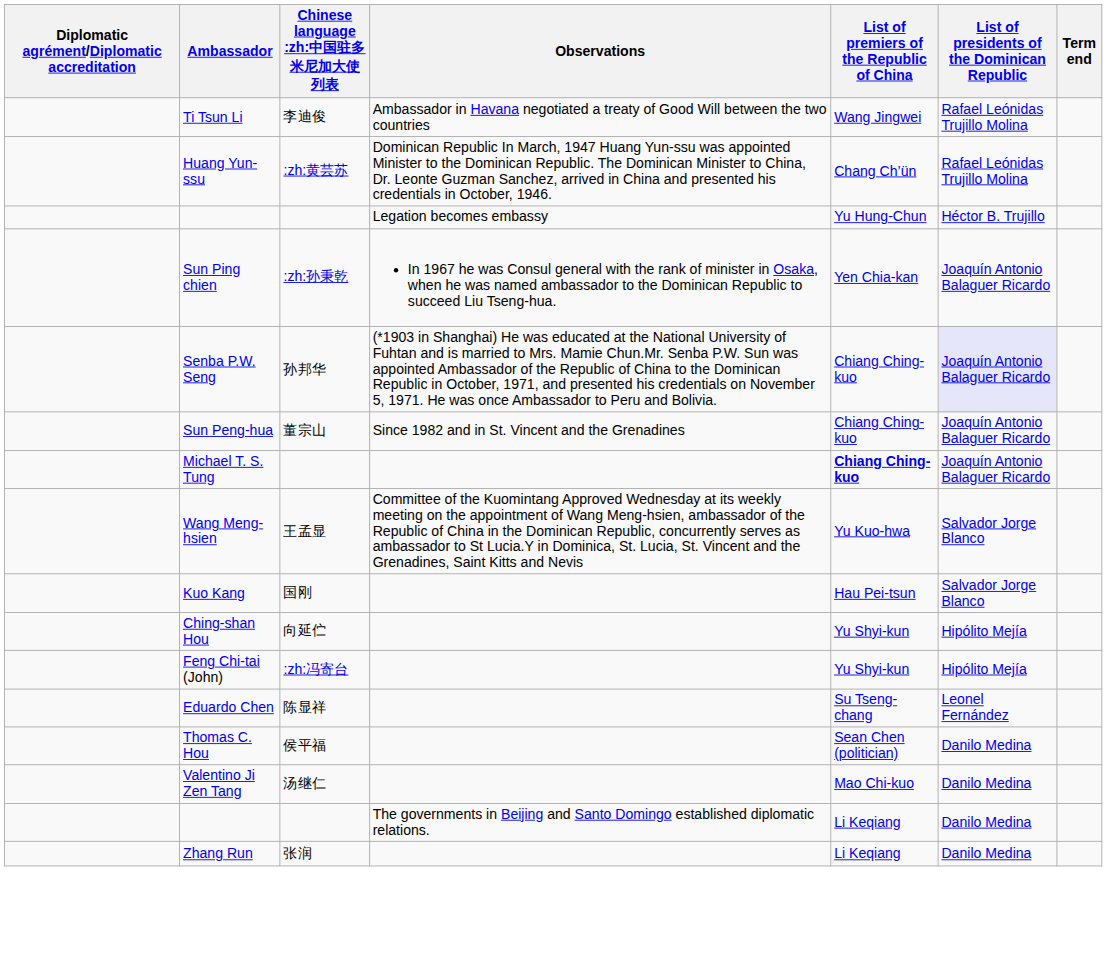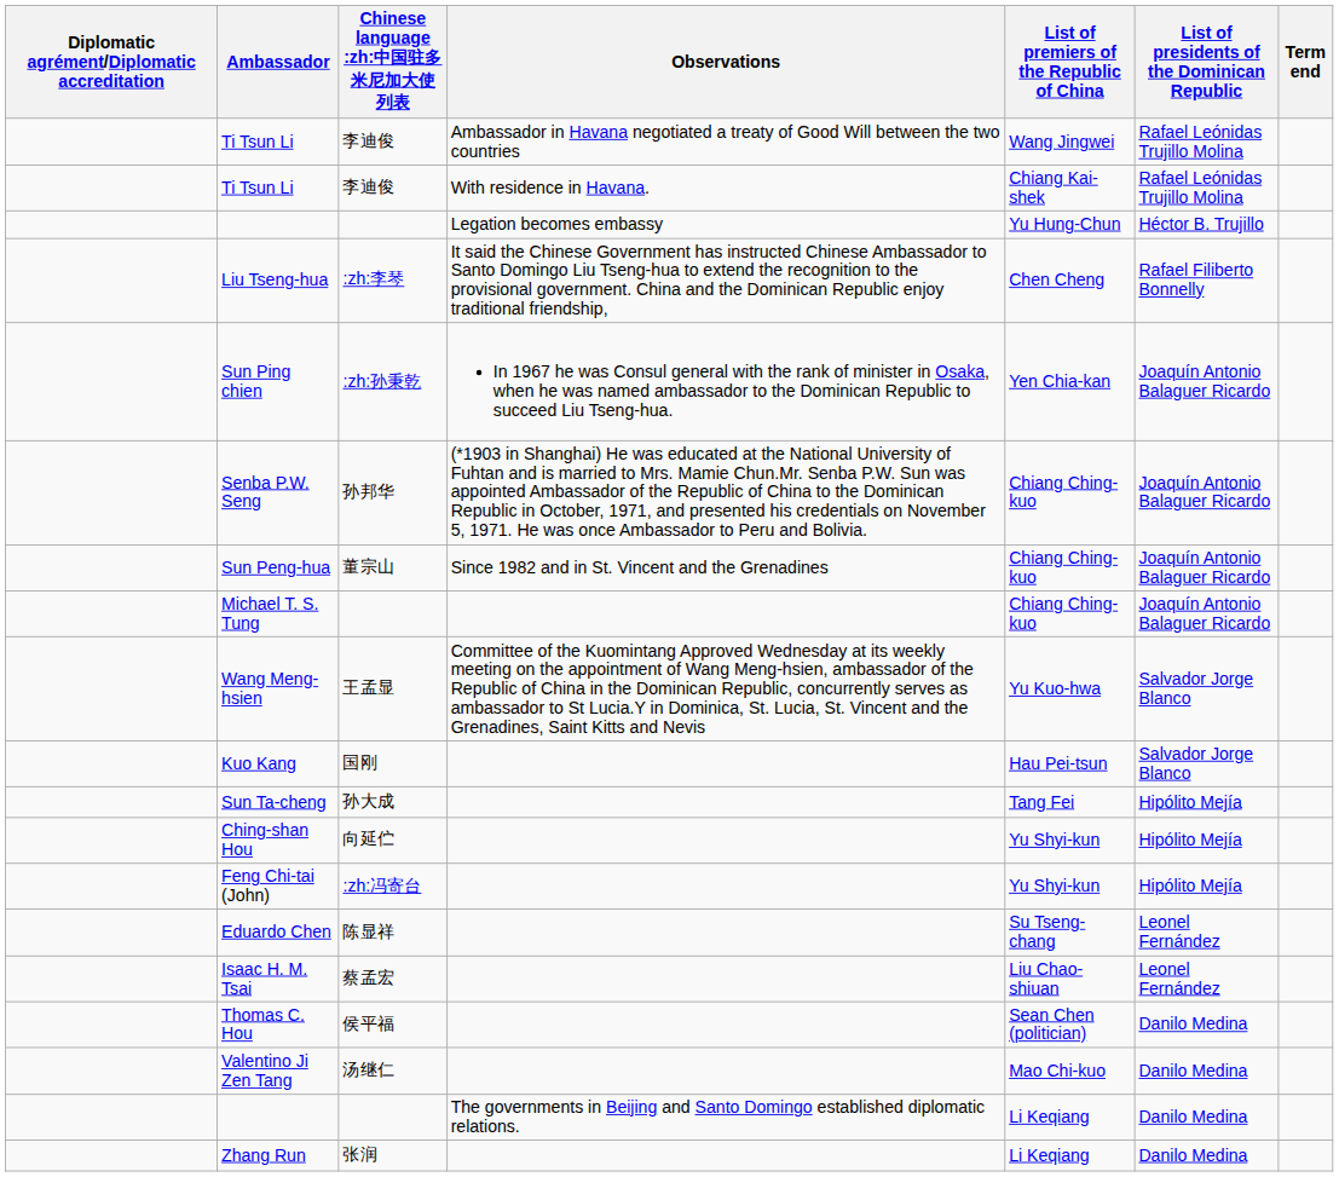+ row: Ti Tsun Li | 李迪俊 | With residence in Havana. | Chiang Kai-shek | Rafael Leónidas Trujillo Molina
- row: Huang Yun-ssu | :zh:黄芸苏 | Dominican Republic In March, 1947 Huang Yun-ssu was appointed Minister to the Dominican Republic. The Dominican Minister to China, Dr. Leonte Guzman Sanchez, arrived in China and presented his credentials in October, 1946. | Chang Ch’ün | Rafael Leónidas Trujillo Molina
+ row: Liu Tseng-hua | :zh:李琴 | It said the Chinese Government has instructed Chinese Ambassador to Santo Domingo Liu Tseng-hua to extend the recognition to the provisional government. China and the Dominican Republic enjoy traditional friendship, | Chen Cheng | Rafael Filiberto Bonnelly
Senba P.W. Seng | List of presidents of the Dominican Republic: lavender background -> no background
Michael T. S. Tung | List of premiers of the Republic of China: bold -> normal
+ row: Sun Ta-cheng | 孙大成 | Tang Fei | Hipólito Mejía
+ row: Isaac H. M. Tsai | 蔡孟宏 | Liu Chao-shiuan | Leonel Fernández
